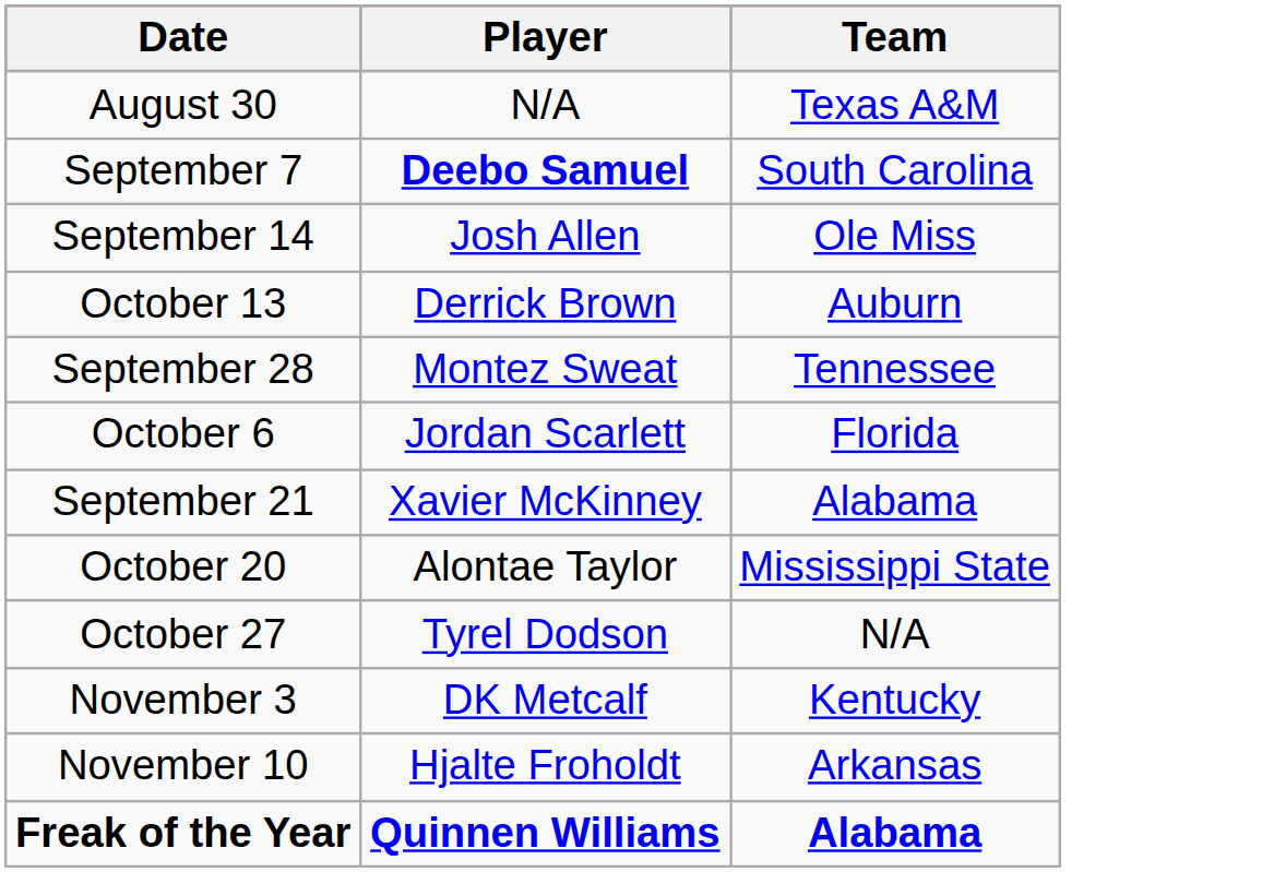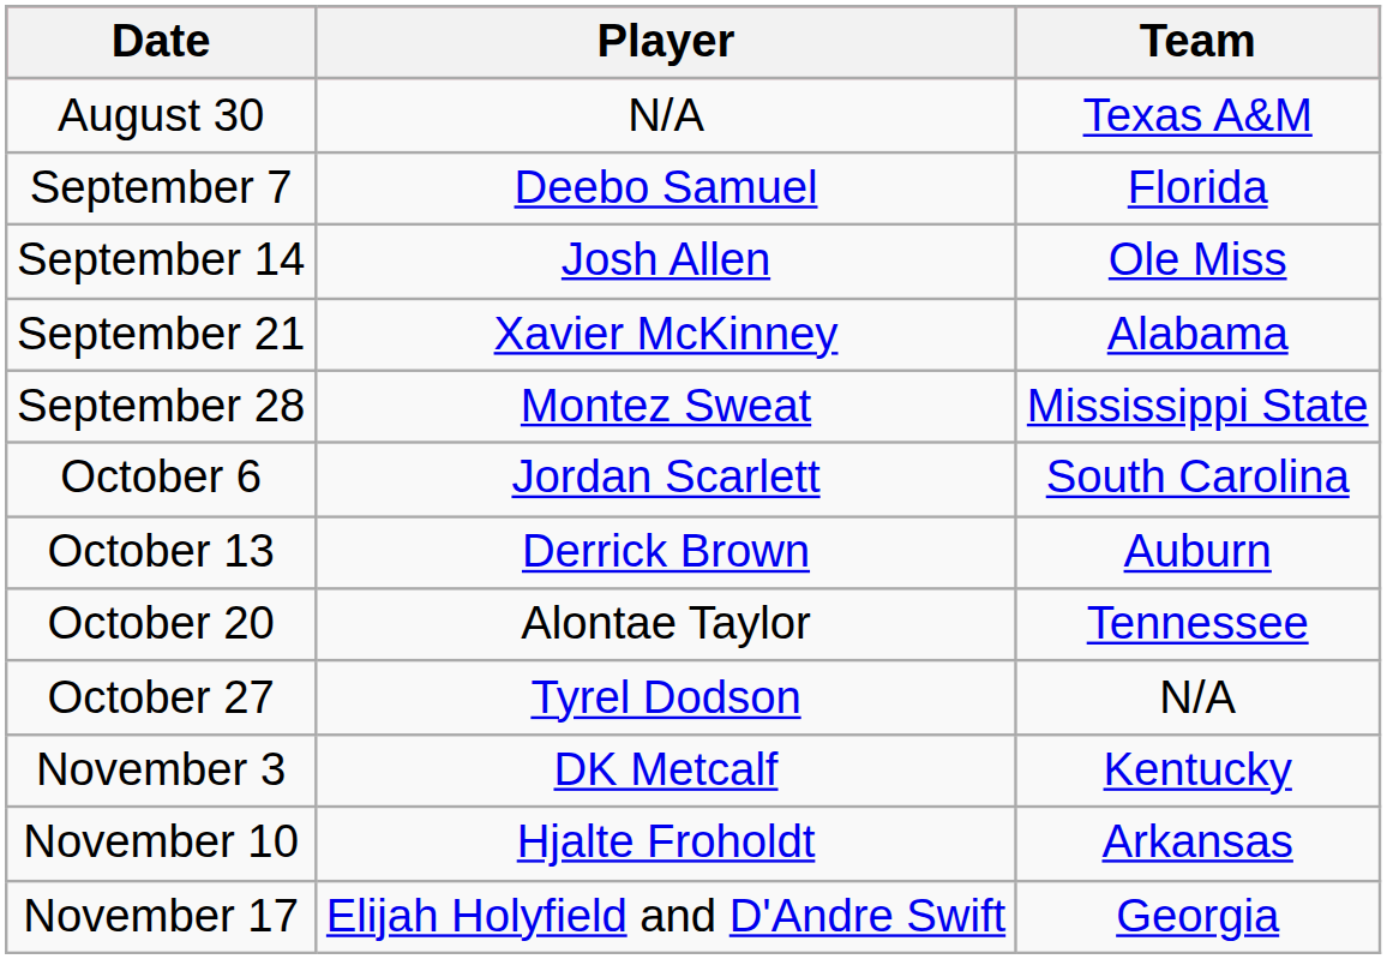September 7 | Player: bold -> normal
September 7 | Team: South Carolina -> Florida
rows swapped: September 21 <-> October 13
September 28 | Team: Tennessee -> Mississippi State
October 6 | Team: Florida -> South Carolina
October 20 | Team: Mississippi State -> Tennessee
+ row: November 17 | Elijah Holyfield and D'Andre Swift | Georgia
- row: Freak of the Year | Quinnen Williams | Alabama
